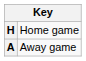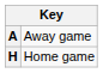rows swapped: H <-> A
